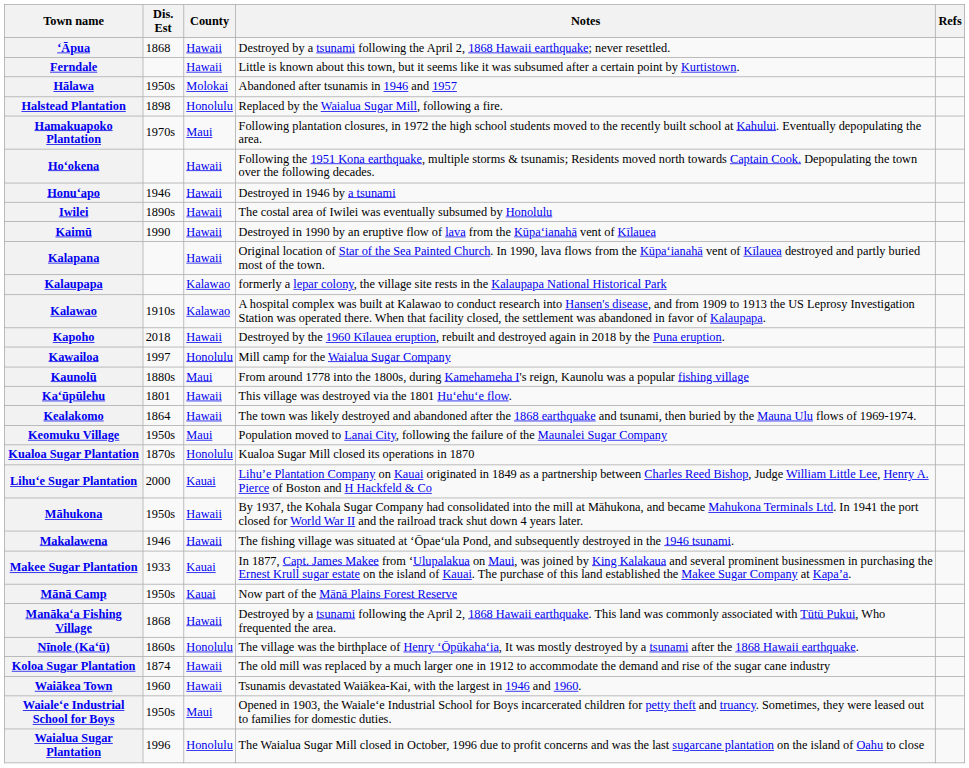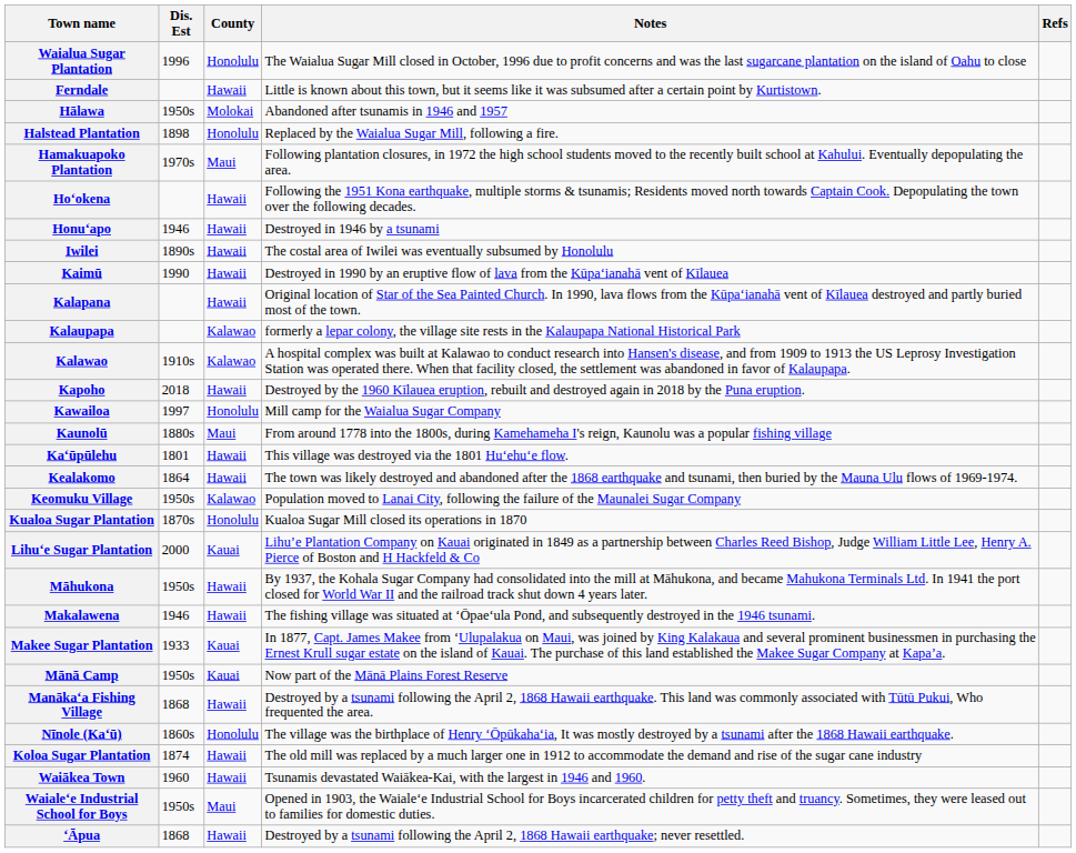rows swapped: ‘Āpua <-> Waialua Sugar Plantation
Keomuku Village | County: Maui -> Kalawao
